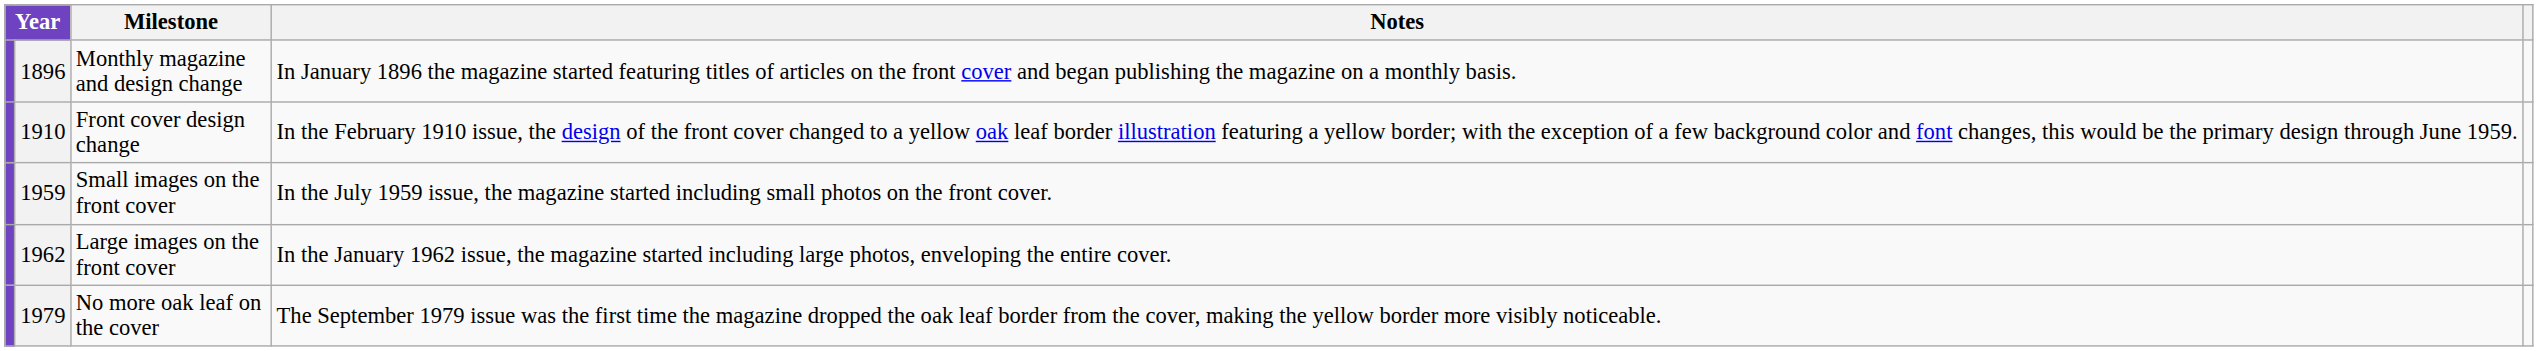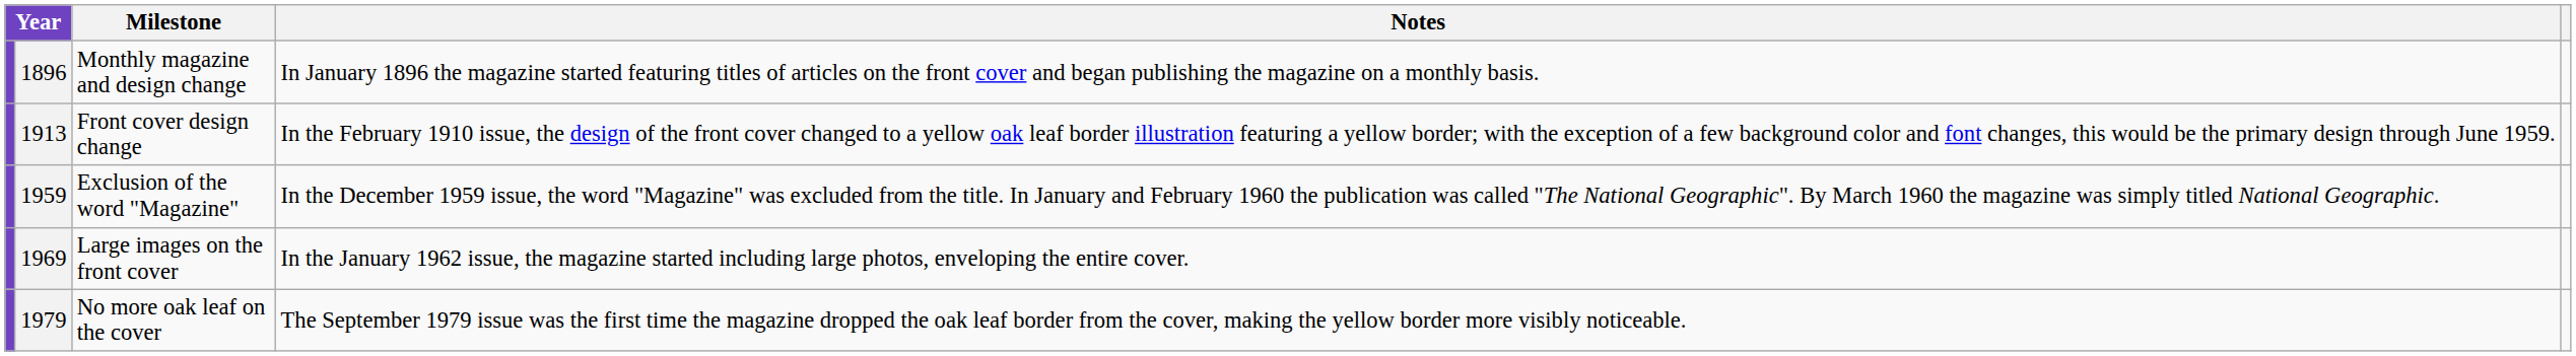Front cover design change | column 2: 1910 -> 1913
- row: 1959 | Small images on the front cover | In the July 1959 issue, the magazine started including small photos on the front cover.
+ row: 1959 | Exclusion of the word "Magazine" | In the December 1959 issue, the word "Magazine" was excluded from the title. In January and February 1960 the publication was called "The National Geographic". By March 1960 the magazine was simply titled National Geographic.
Large images on the front cover | column 2: 1962 -> 1969
